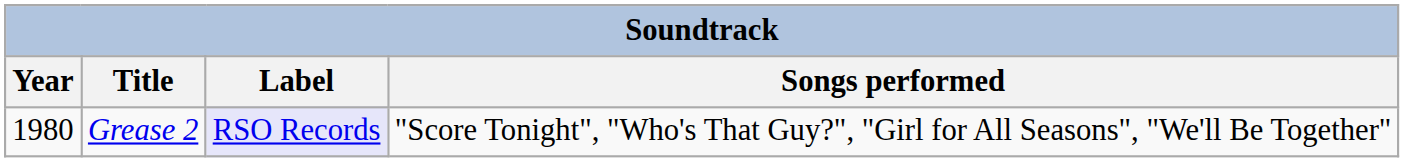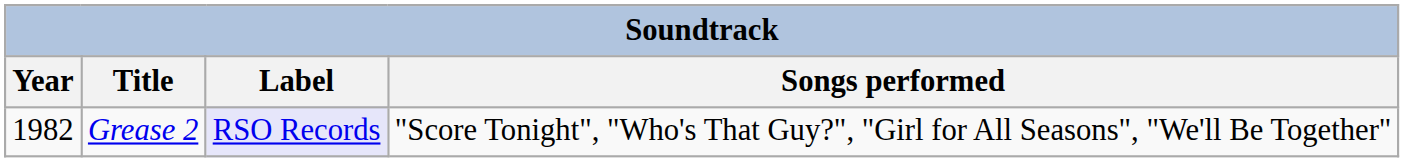Grease 2 | Year: 1980 -> 1982
